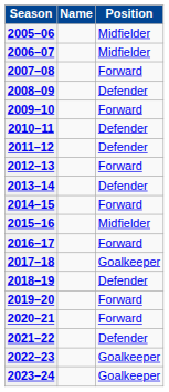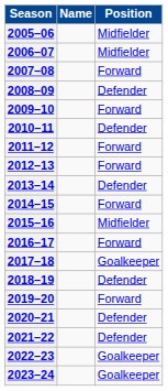2011–12 | Position: Defender -> Forward
2020–21 | Position: Forward -> Defender
